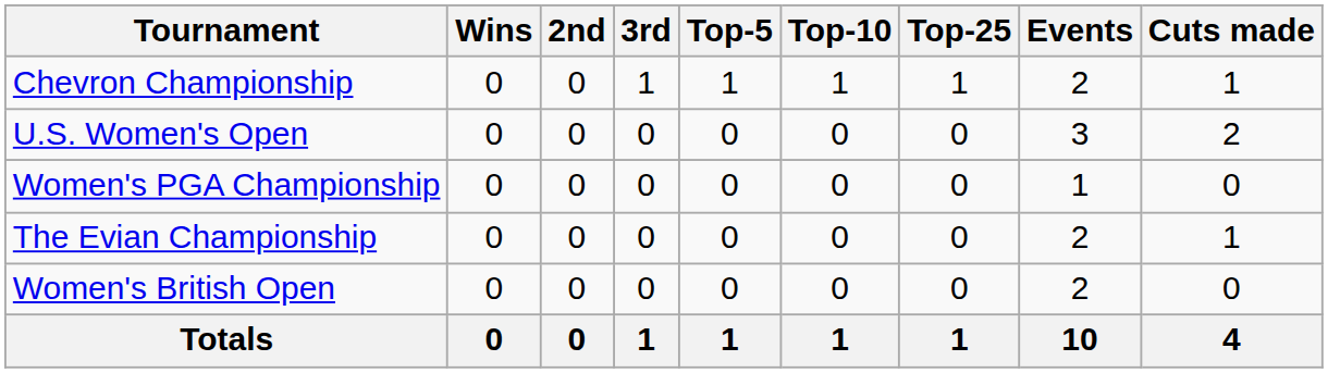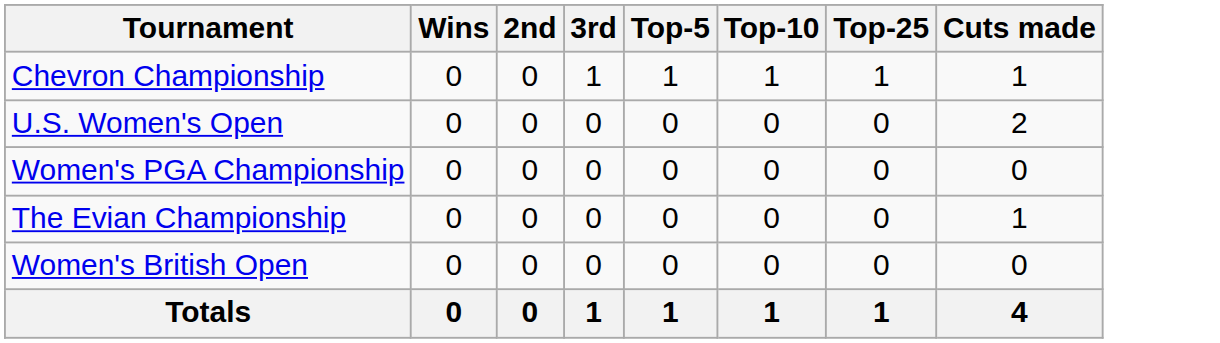- column: Events | 2 | 3 | 1 | 2 | 2 | 10
